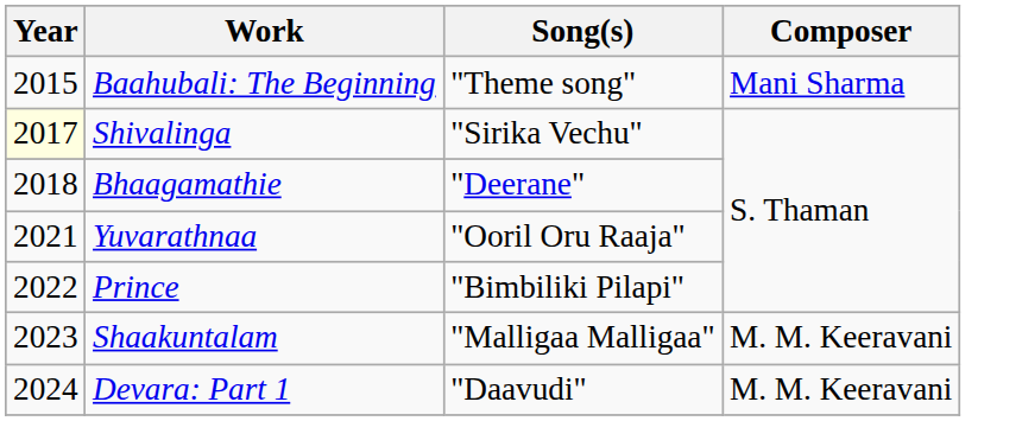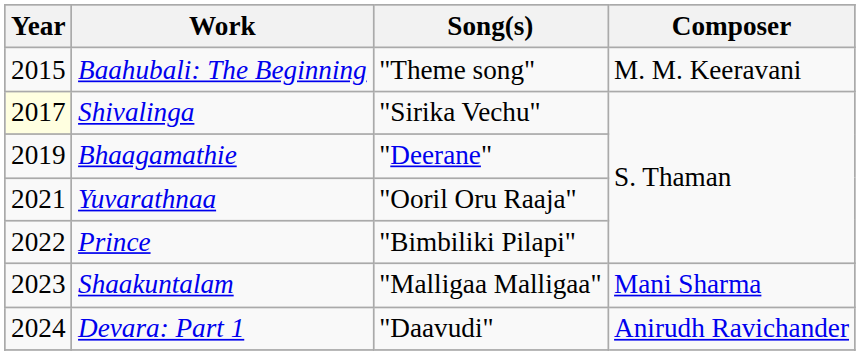Baahubali: The Beginning | Composer: Mani Sharma -> M. M. Keeravani
Bhaagamathie | Year: 2018 -> 2019
Shaakuntalam | Composer: M. M. Keeravani -> Mani Sharma
Devara: Part 1 | Composer: M. M. Keeravani -> Anirudh Ravichander
